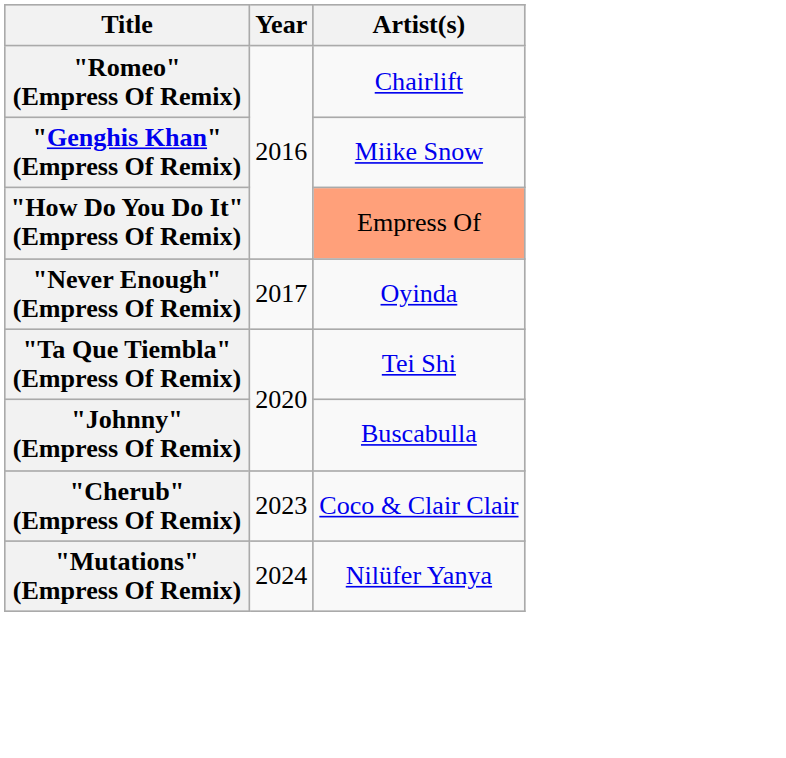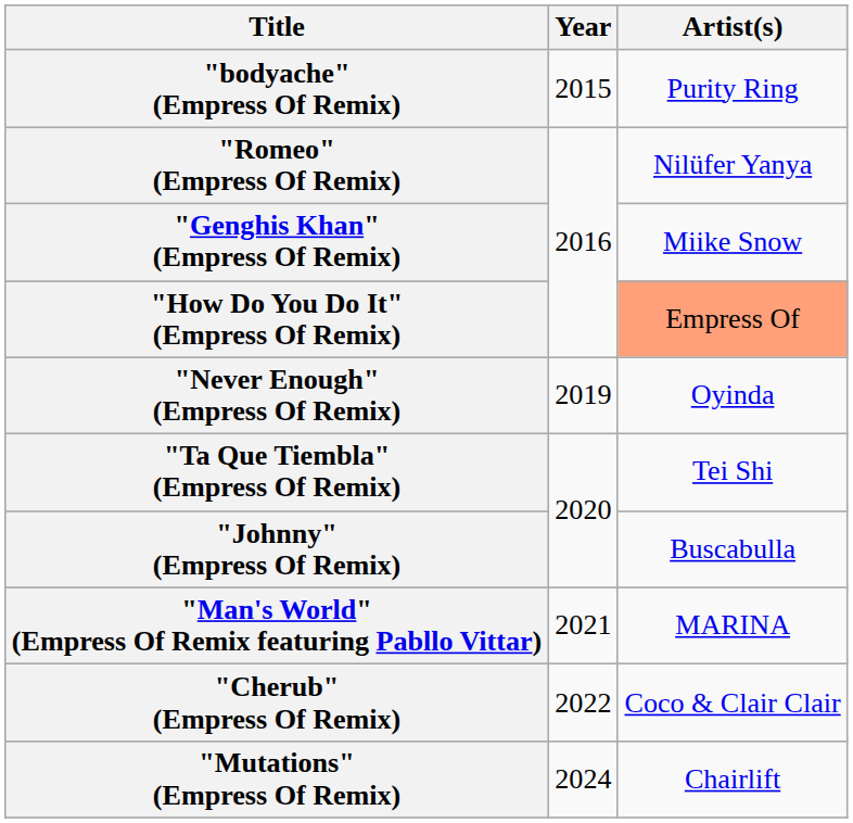+ row: "bodyache" (Empress Of Remix) | 2015 | Purity Ring
"Romeo" (Empress Of Remix) | Artist(s): Chairlift -> Nilüfer Yanya
"Never Enough" (Empress Of Remix) | Year: 2017 -> 2019
+ row: "Man's World" (Empress Of Remix featuring Pabllo Vittar) | 2021 | MARINA
"Cherub" (Empress Of Remix) | Year: 2023 -> 2022
"Mutations" (Empress Of Remix) | Artist(s): Nilüfer Yanya -> Chairlift
